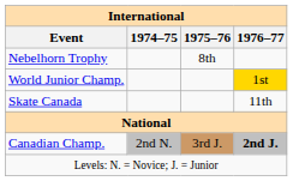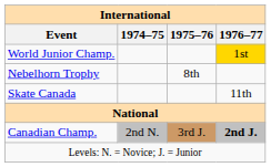rows swapped: World Junior Champ. <-> Nebelhorn Trophy
